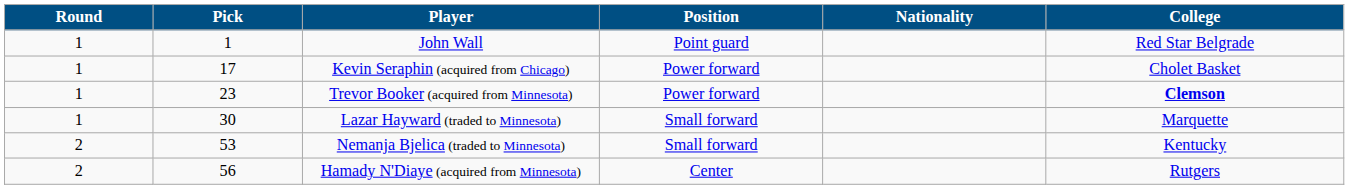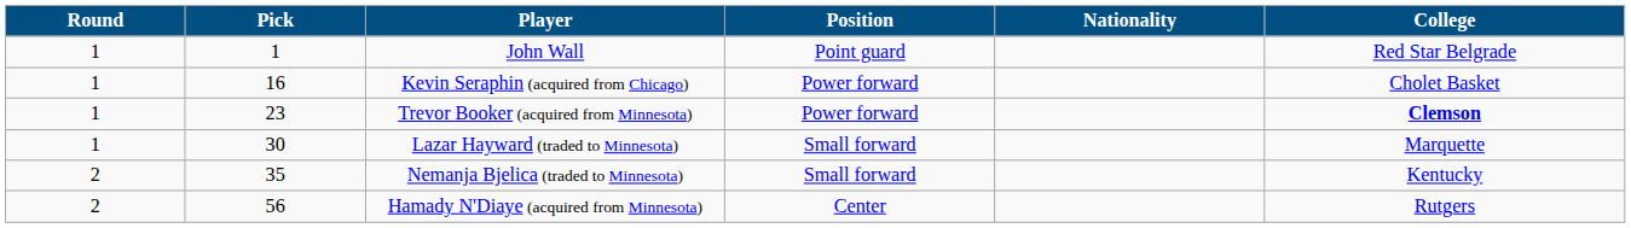Kevin Seraphin (acquired from Chicago) | Pick: 17 -> 16
Nemanja Bjelica (traded to Minnesota) | Pick: 53 -> 35
